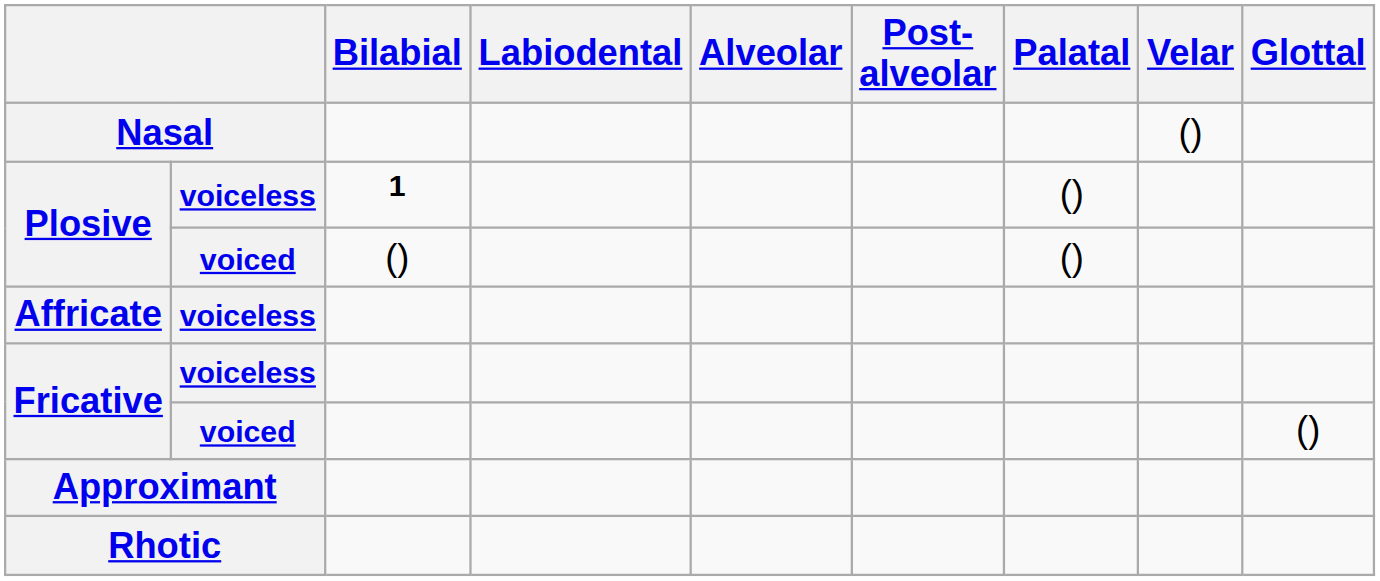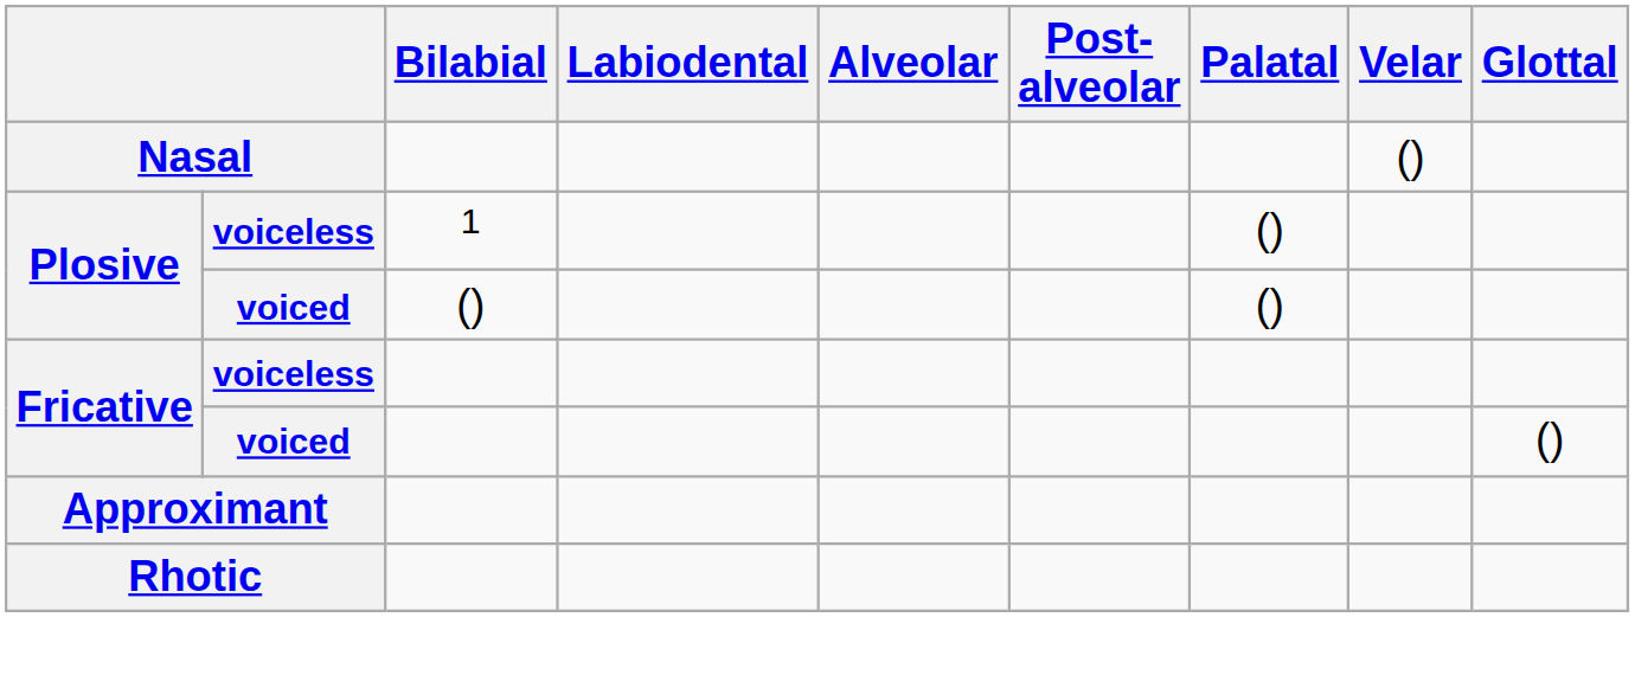Plosive / voiceless | Bilabial: bold -> normal
- row: Affricate | voiceless
